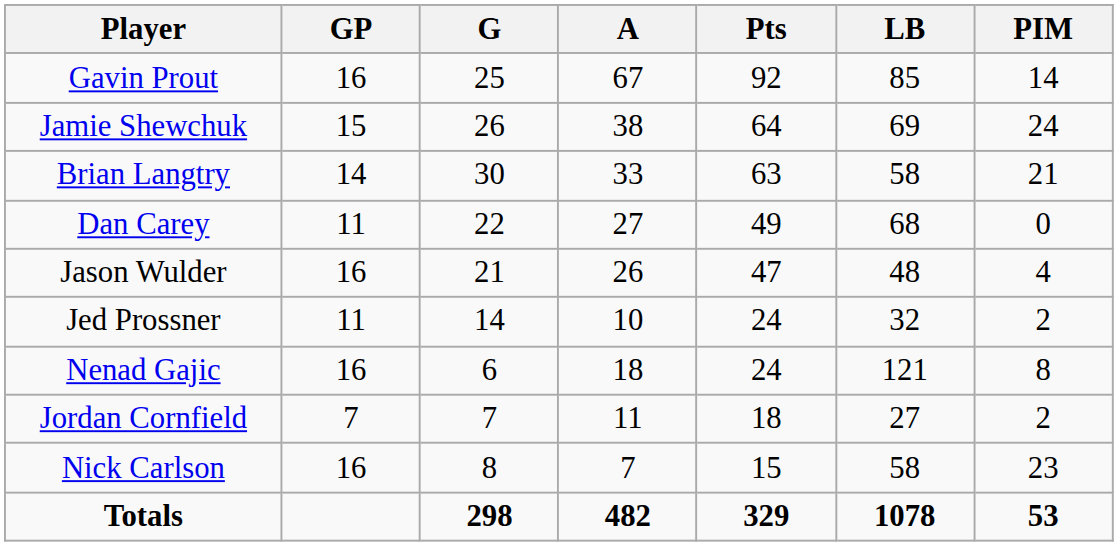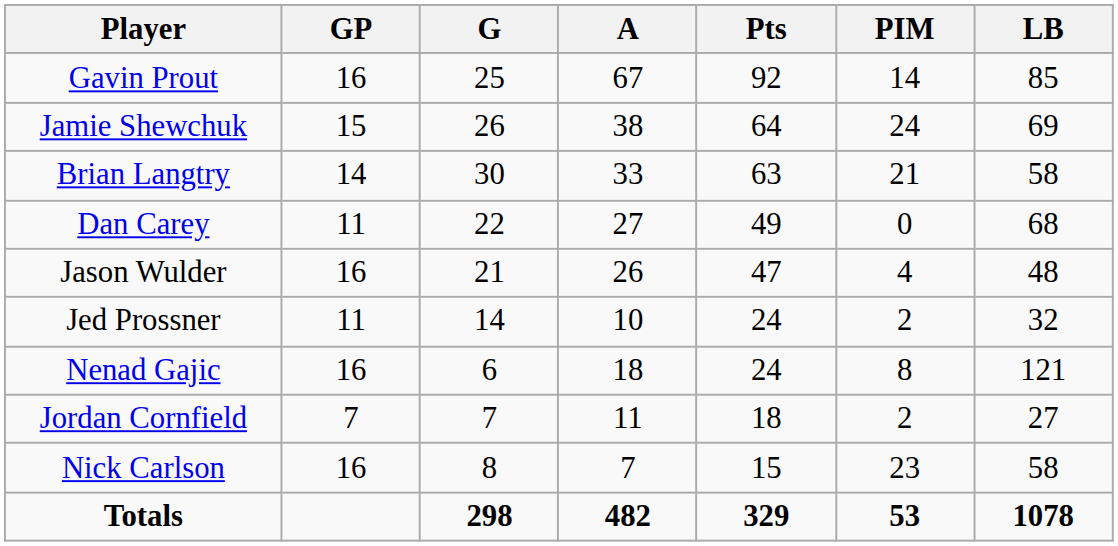columns swapped: LB <-> PIM
